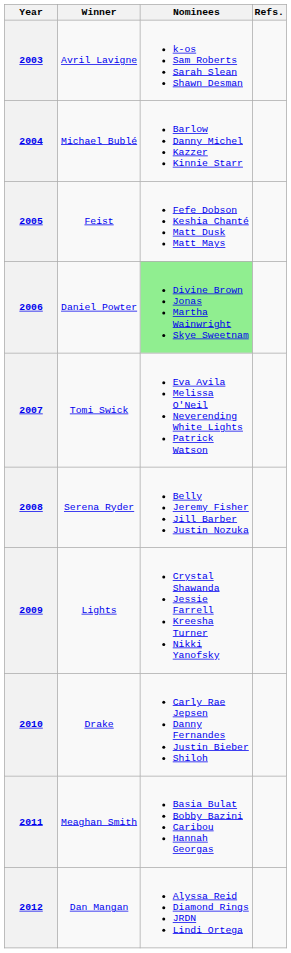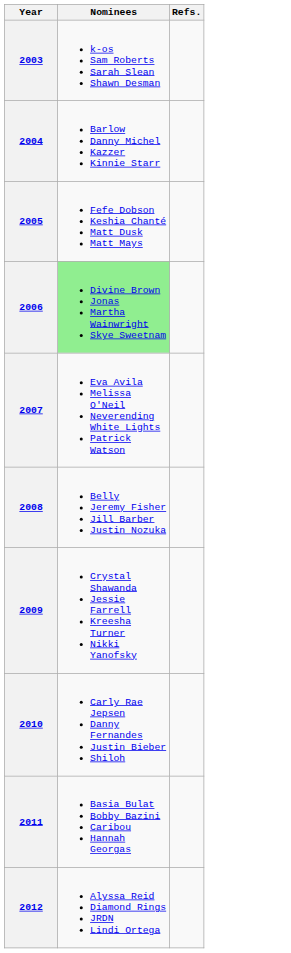- column: Winner | Avril Lavigne | Michael Bublé | Feist | Daniel Powter | Tomi Swick | Serena Ryder | Lights | Drake | Meaghan Smith | Dan Mangan
